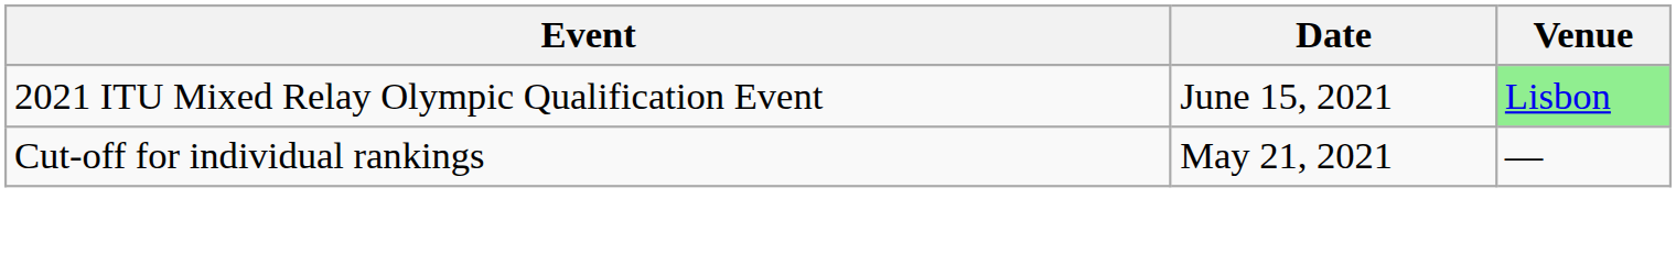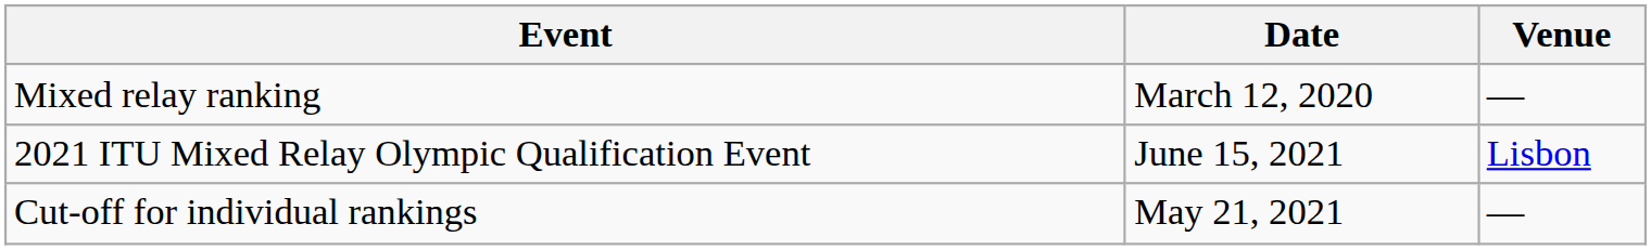+ row: Mixed relay ranking | March 12, 2020 | —
2021 ITU Mixed Relay Olympic Qualification Event | Venue: lightgreen background -> no background
